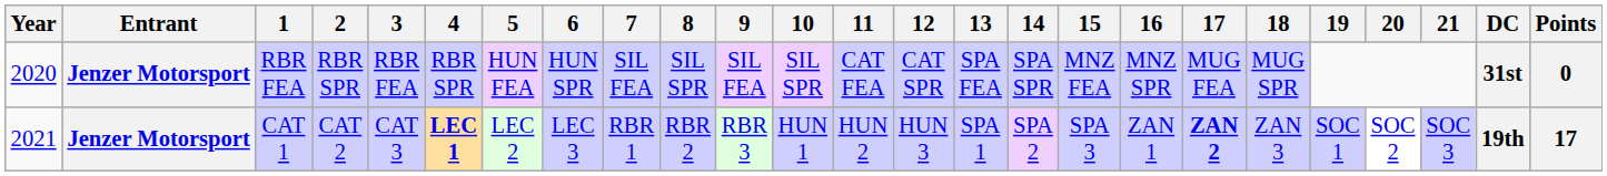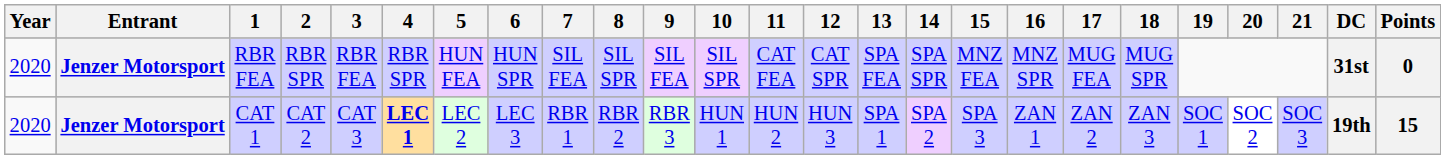CAT 1 | Year: 2021 -> 2020
CAT 1 | 17: bold -> normal
CAT 1 | Points: 17 -> 15
